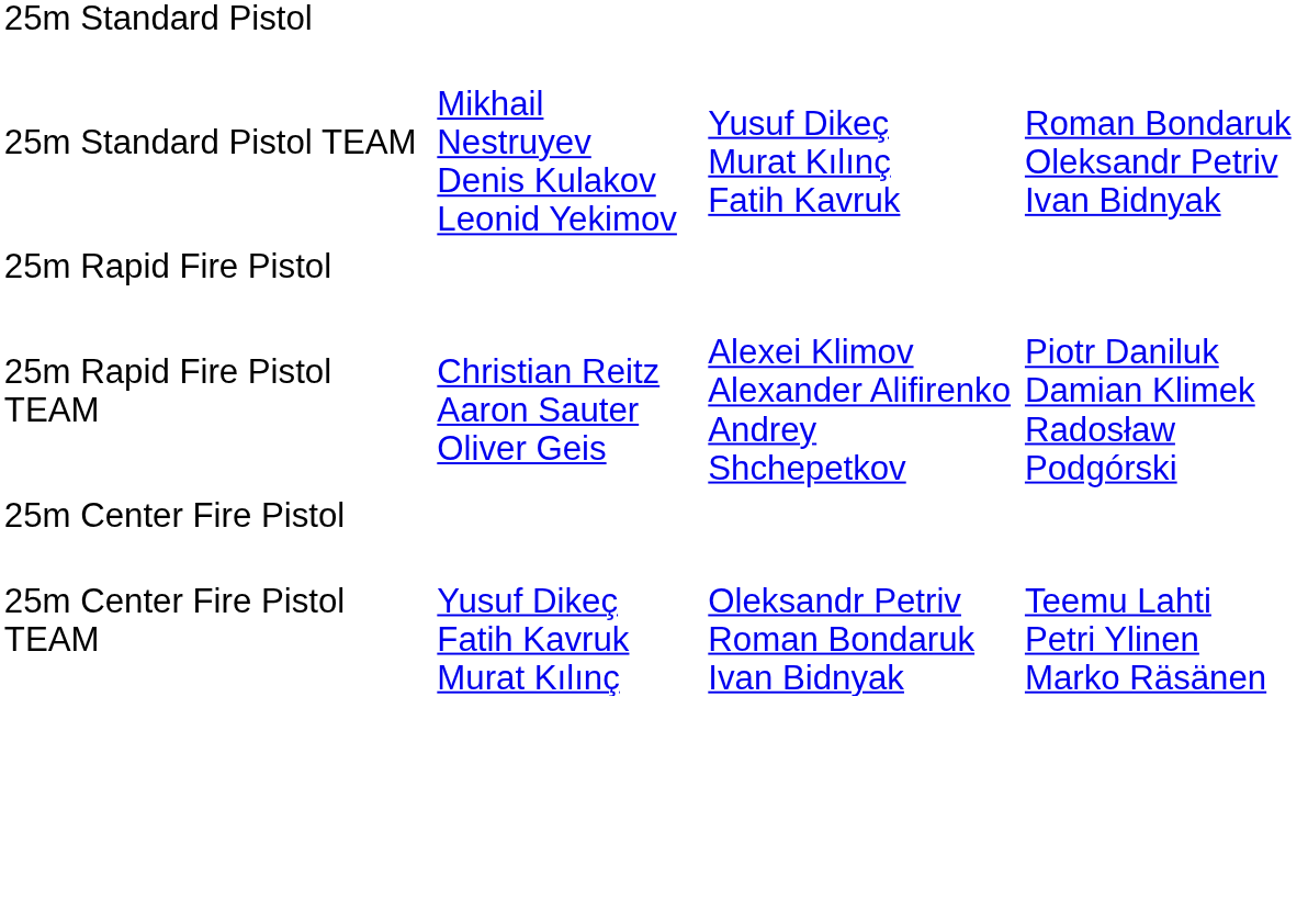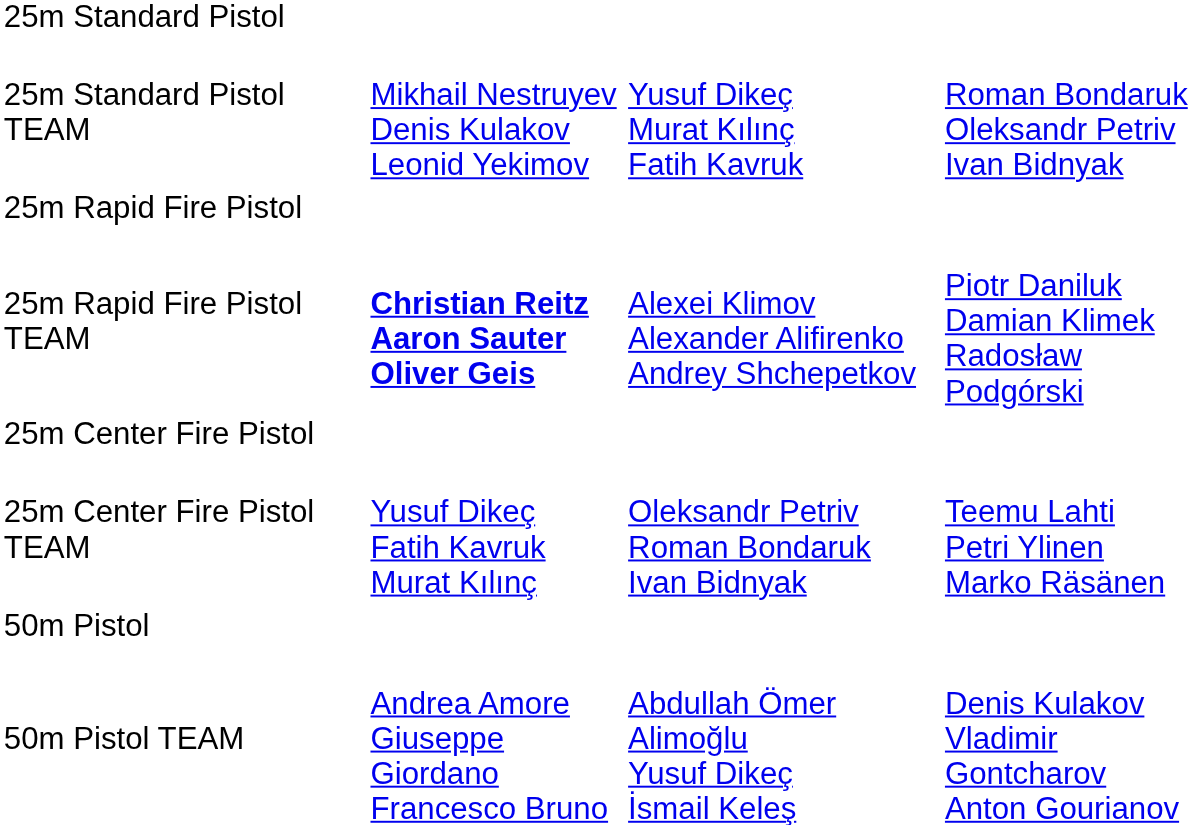25m Rapid Fire Pistol TEAM | column 2: normal -> bold
+ row: 50m Pistol
+ row: 50m Pistol TEAM | Andrea Amore Giuseppe Giordano Francesco Bruno | Abdullah Ömer Alimoğlu Yusuf Dikeç İsmail Keleş | Denis Kulakov Vladimir Gontcharov Anton Gourianov
